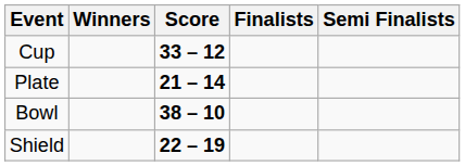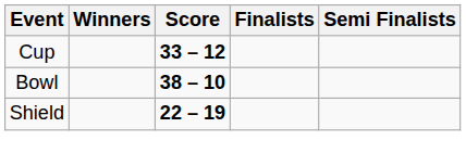- row: Plate | 21 – 14
